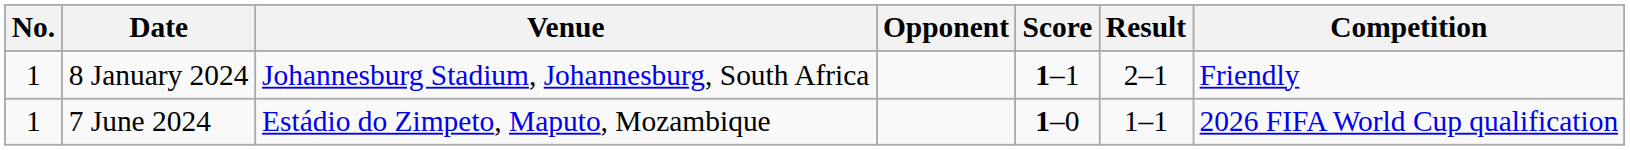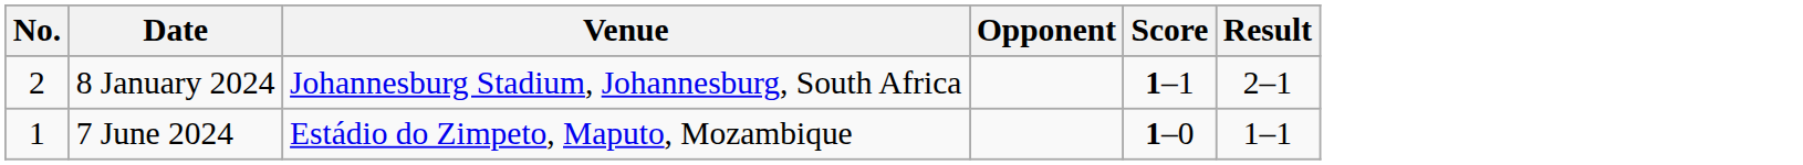- column: Competition | Friendly | 2026 FIFA World Cup qualification
8 January 2024 | No.: 1 -> 2
